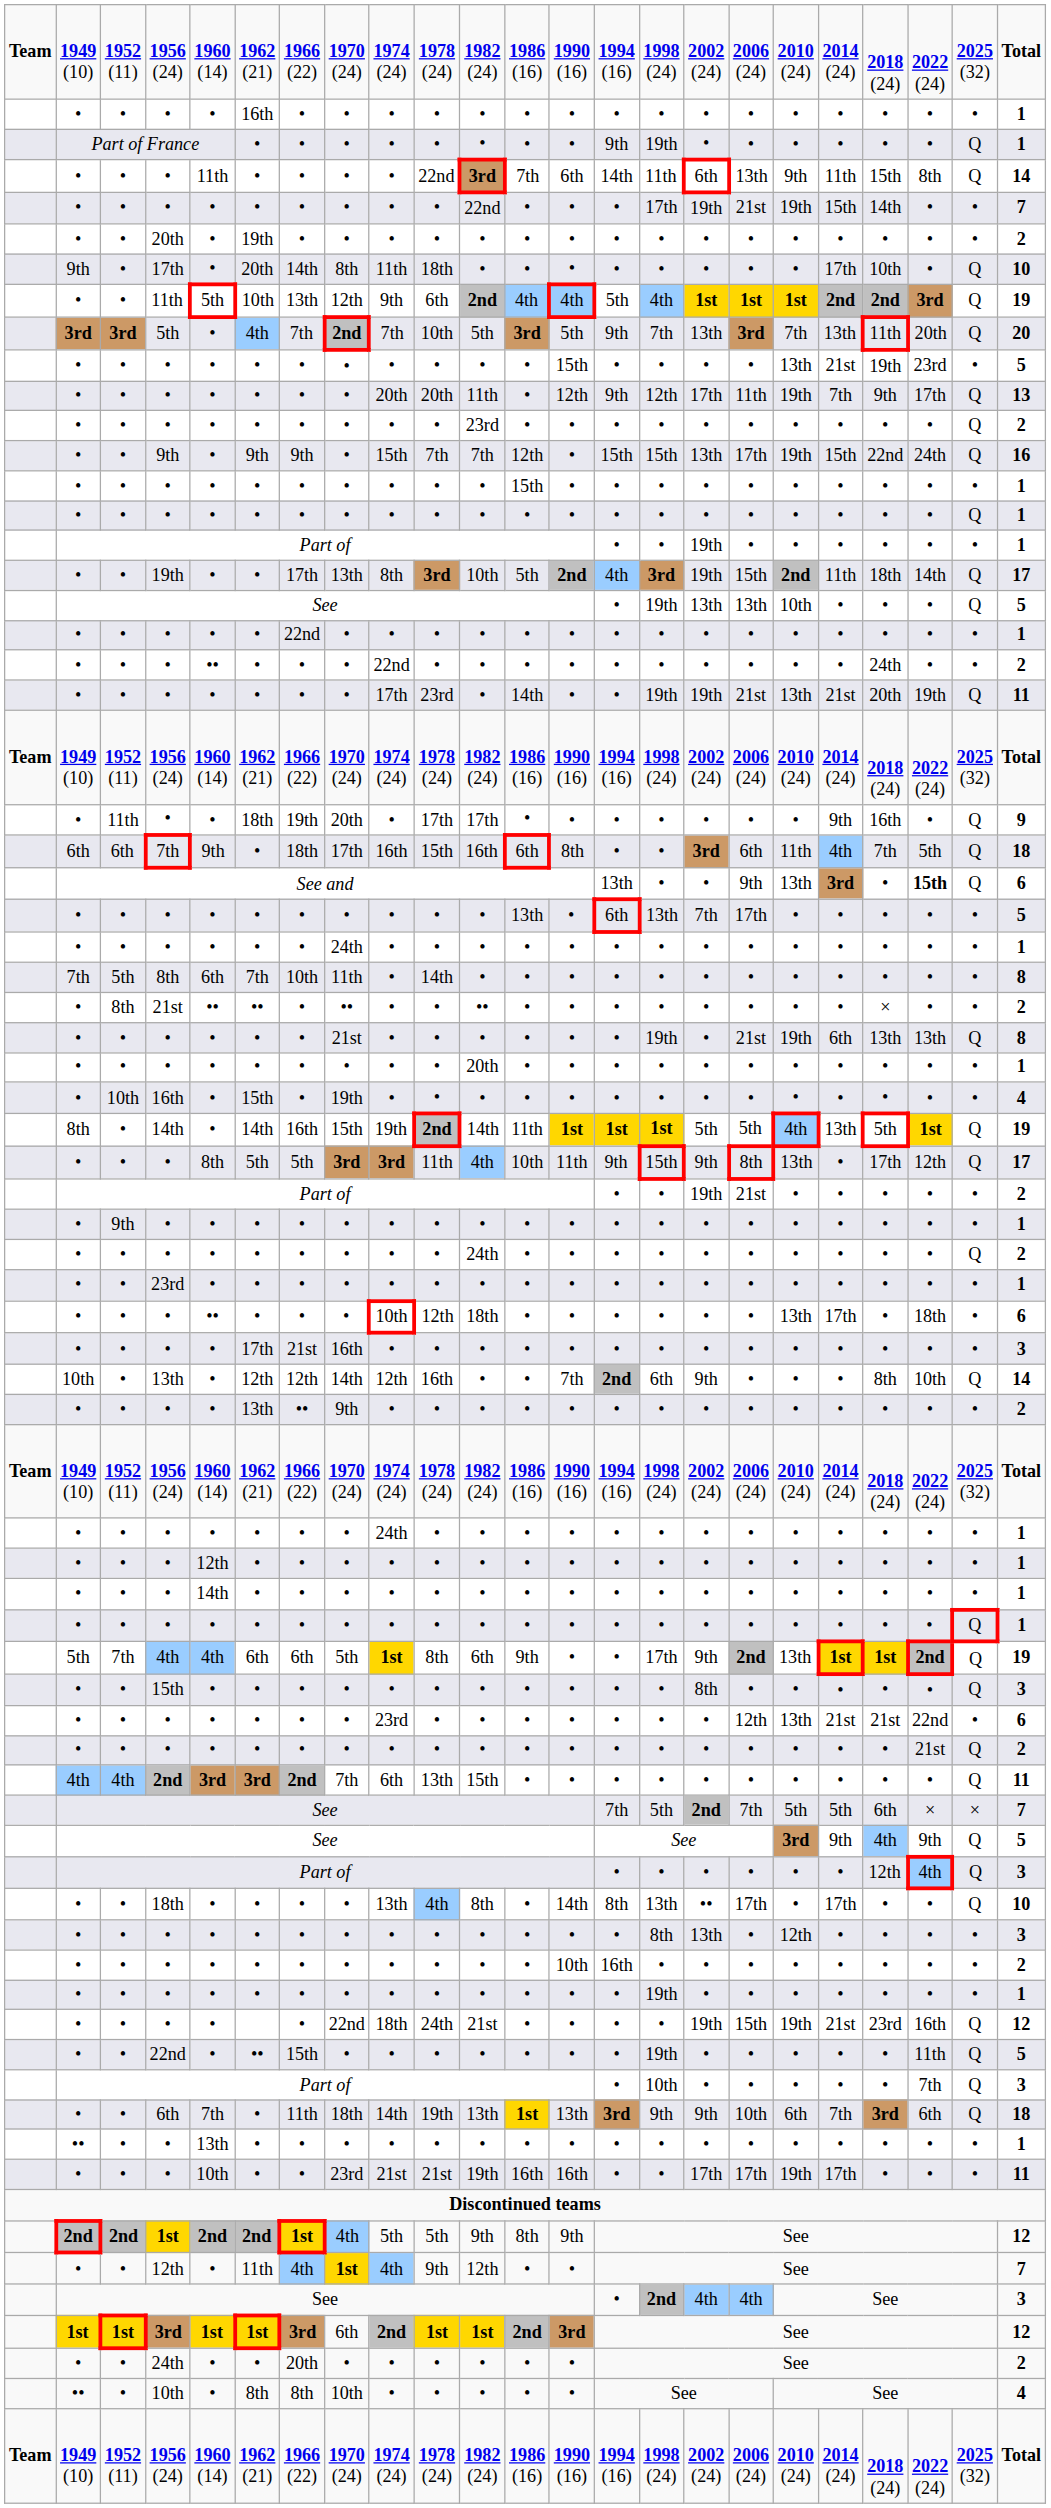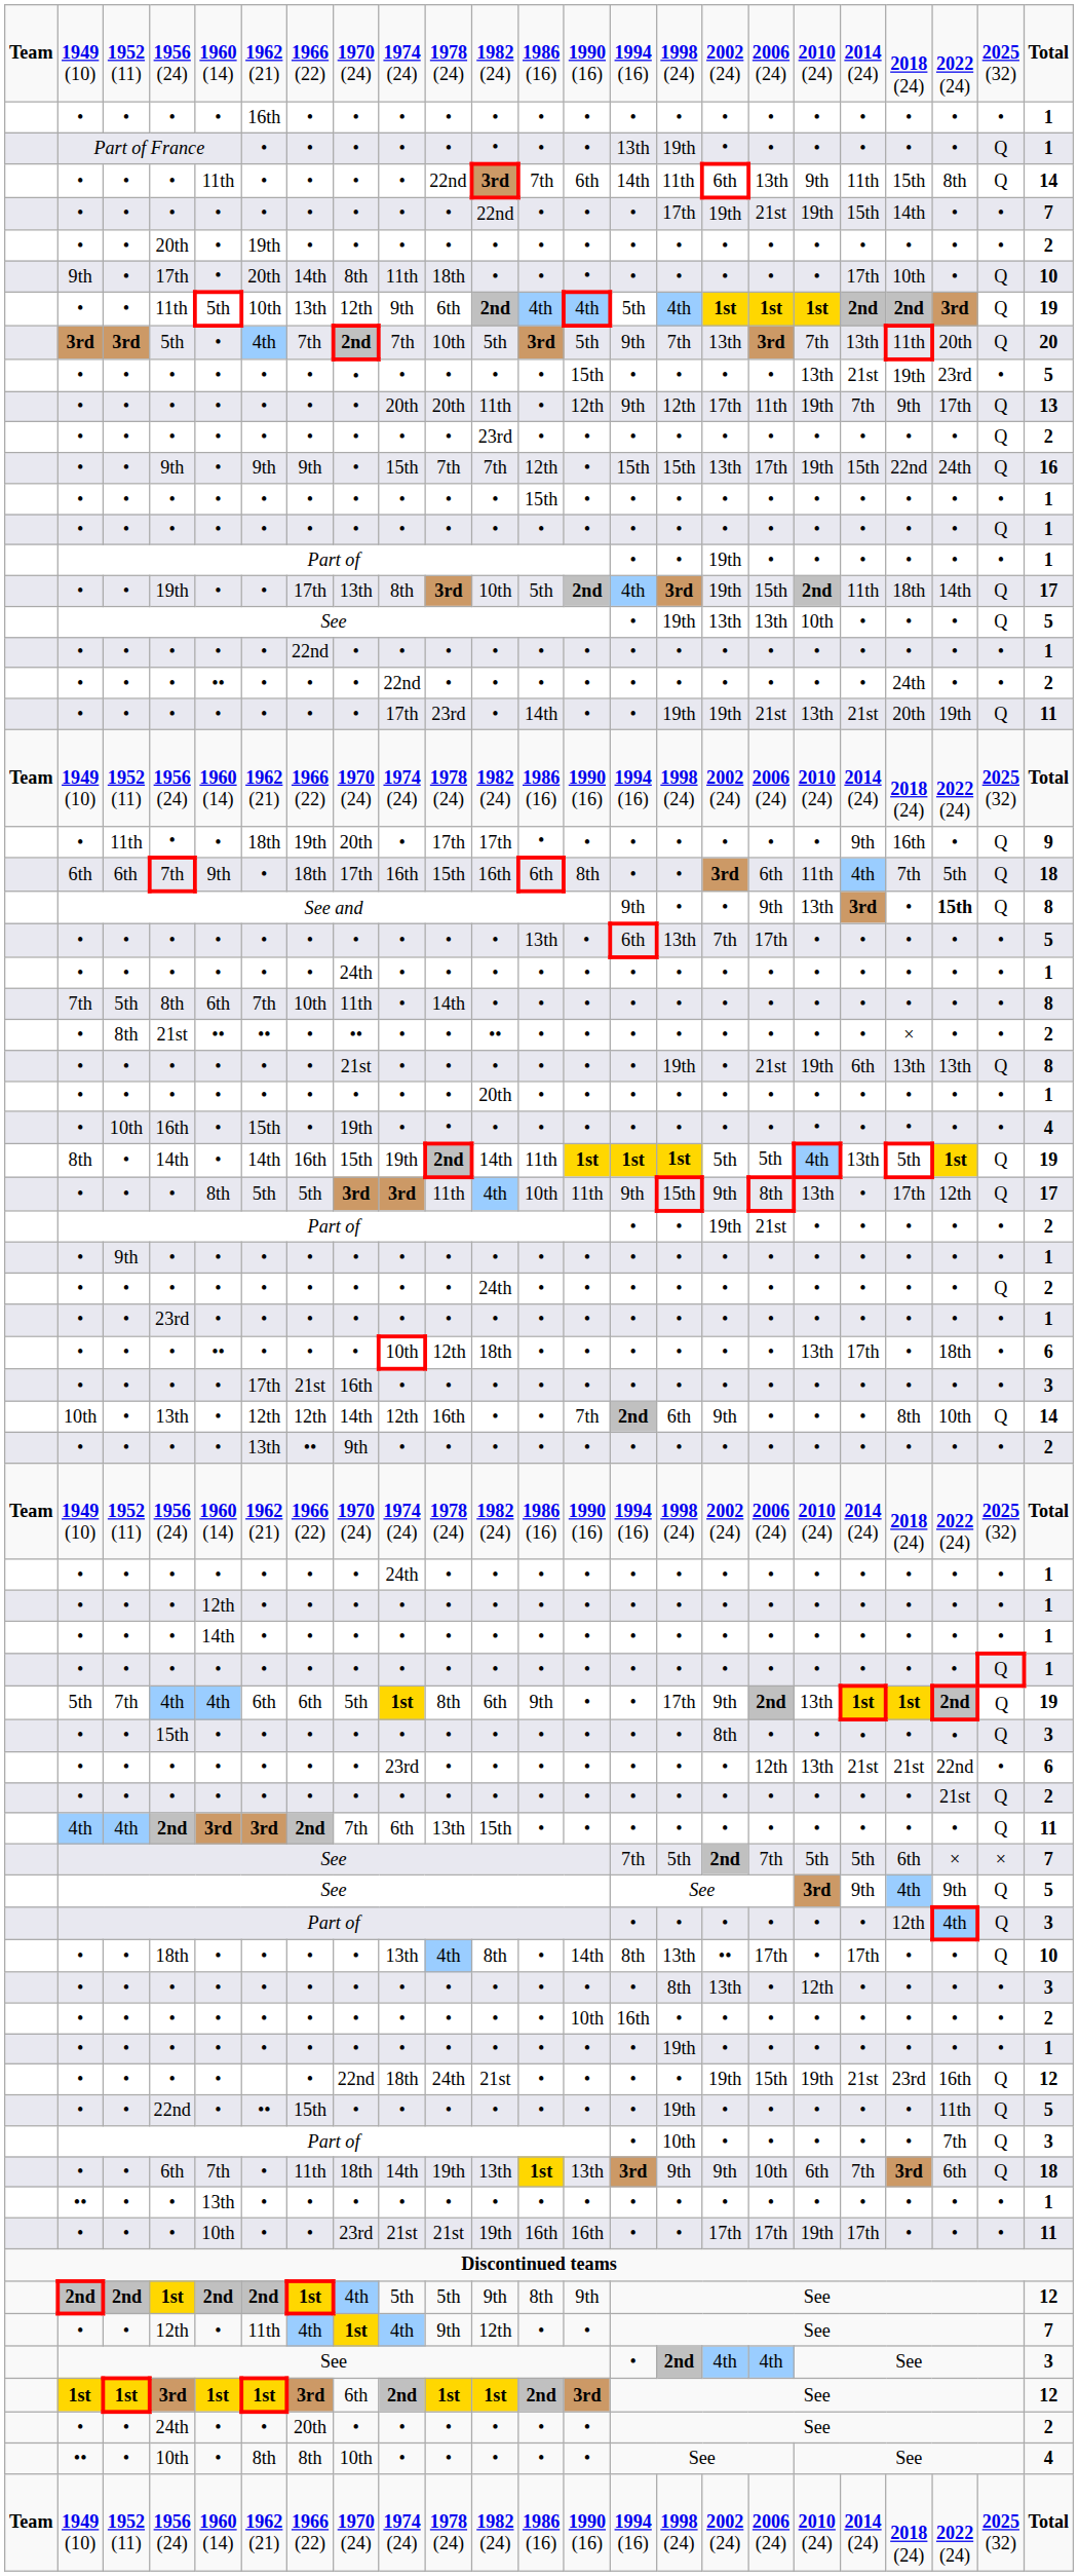Part of France | column 14: 9th -> 13th
See and | column 14: 13th -> 9th
See and | column 23: 6 -> 8
